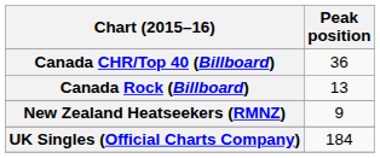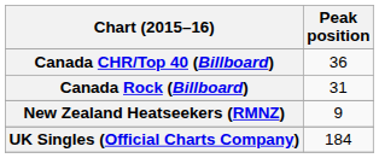Canada Rock (Billboard) | Peak position: 13 -> 31
